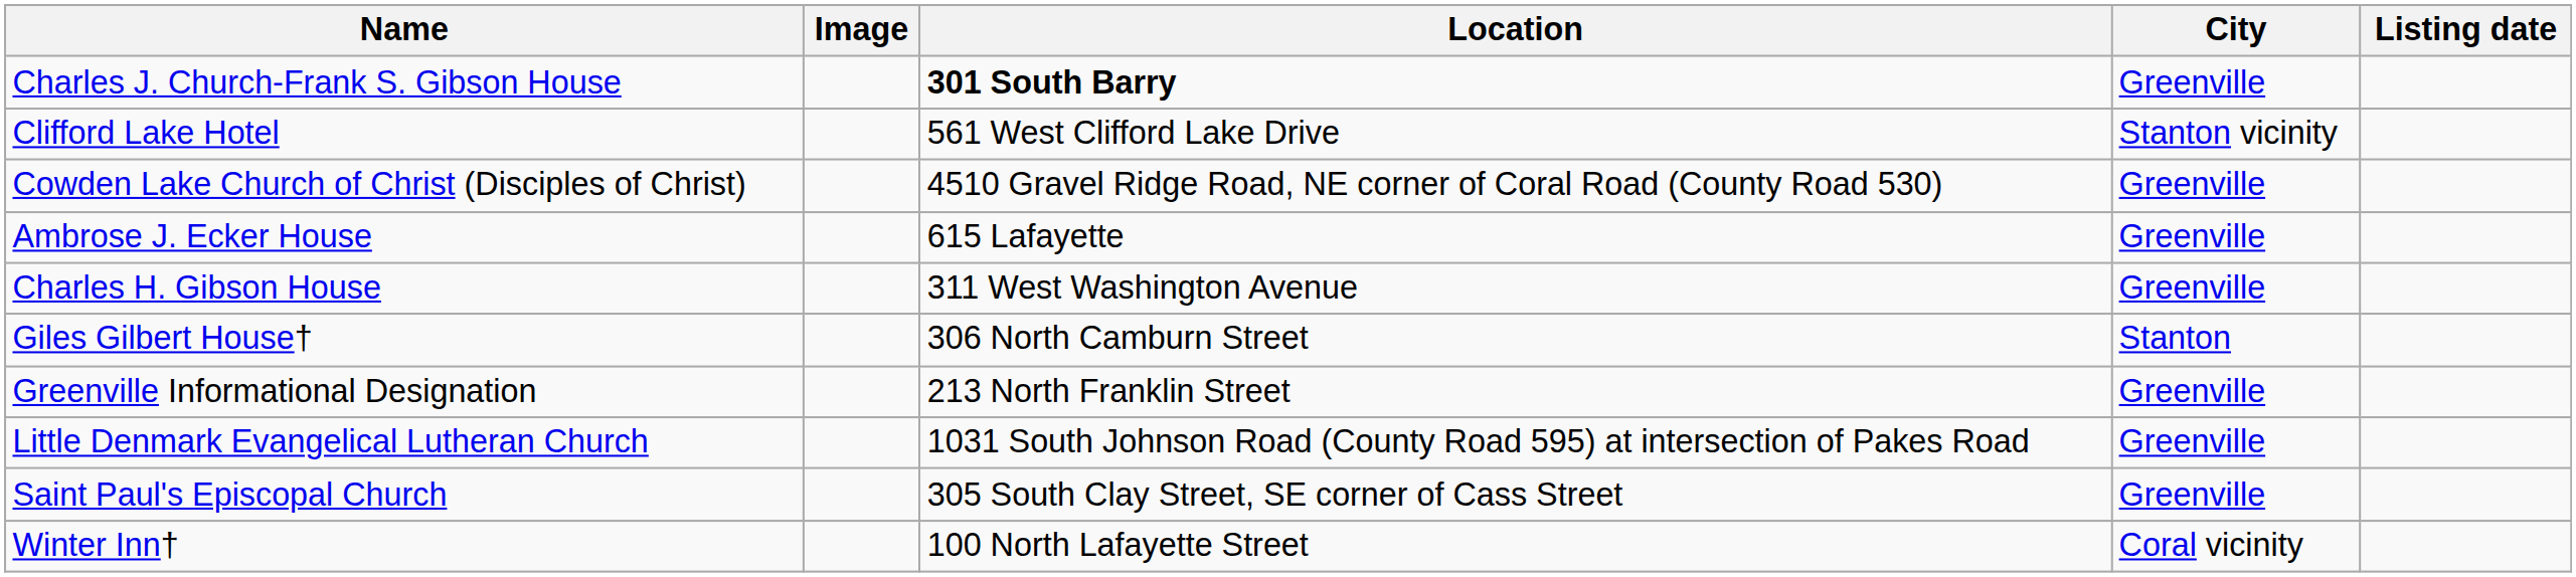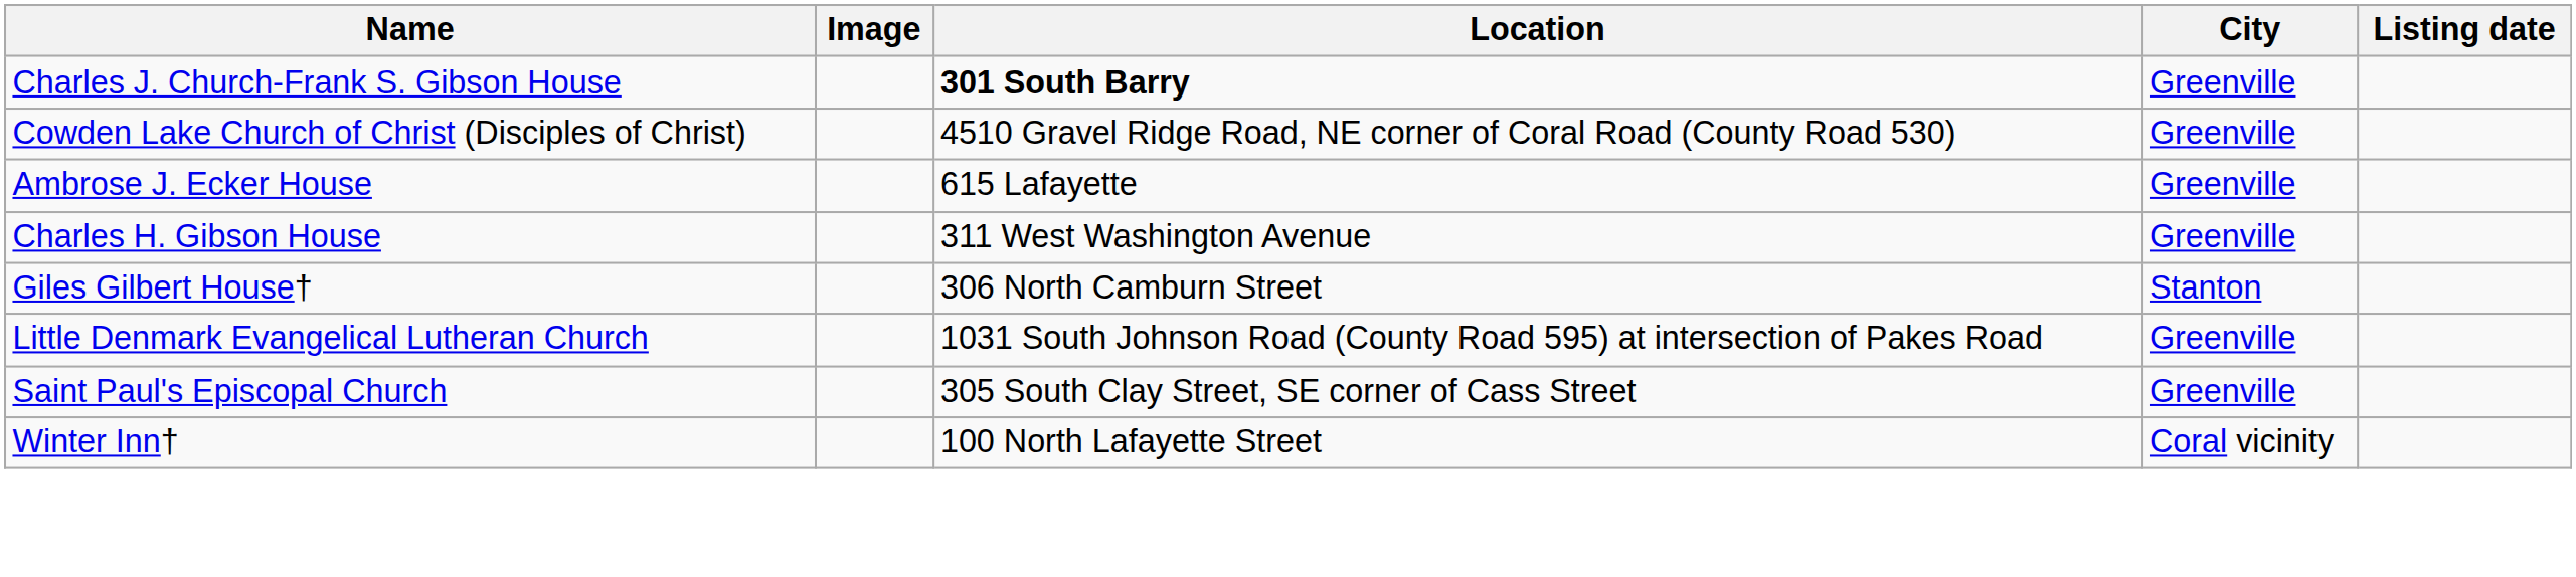- row: Clifford Lake Hotel | 561 West Clifford Lake Drive | Stanton vicinity
- row: Greenville Informational Designation | 213 North Franklin Street | Greenville
